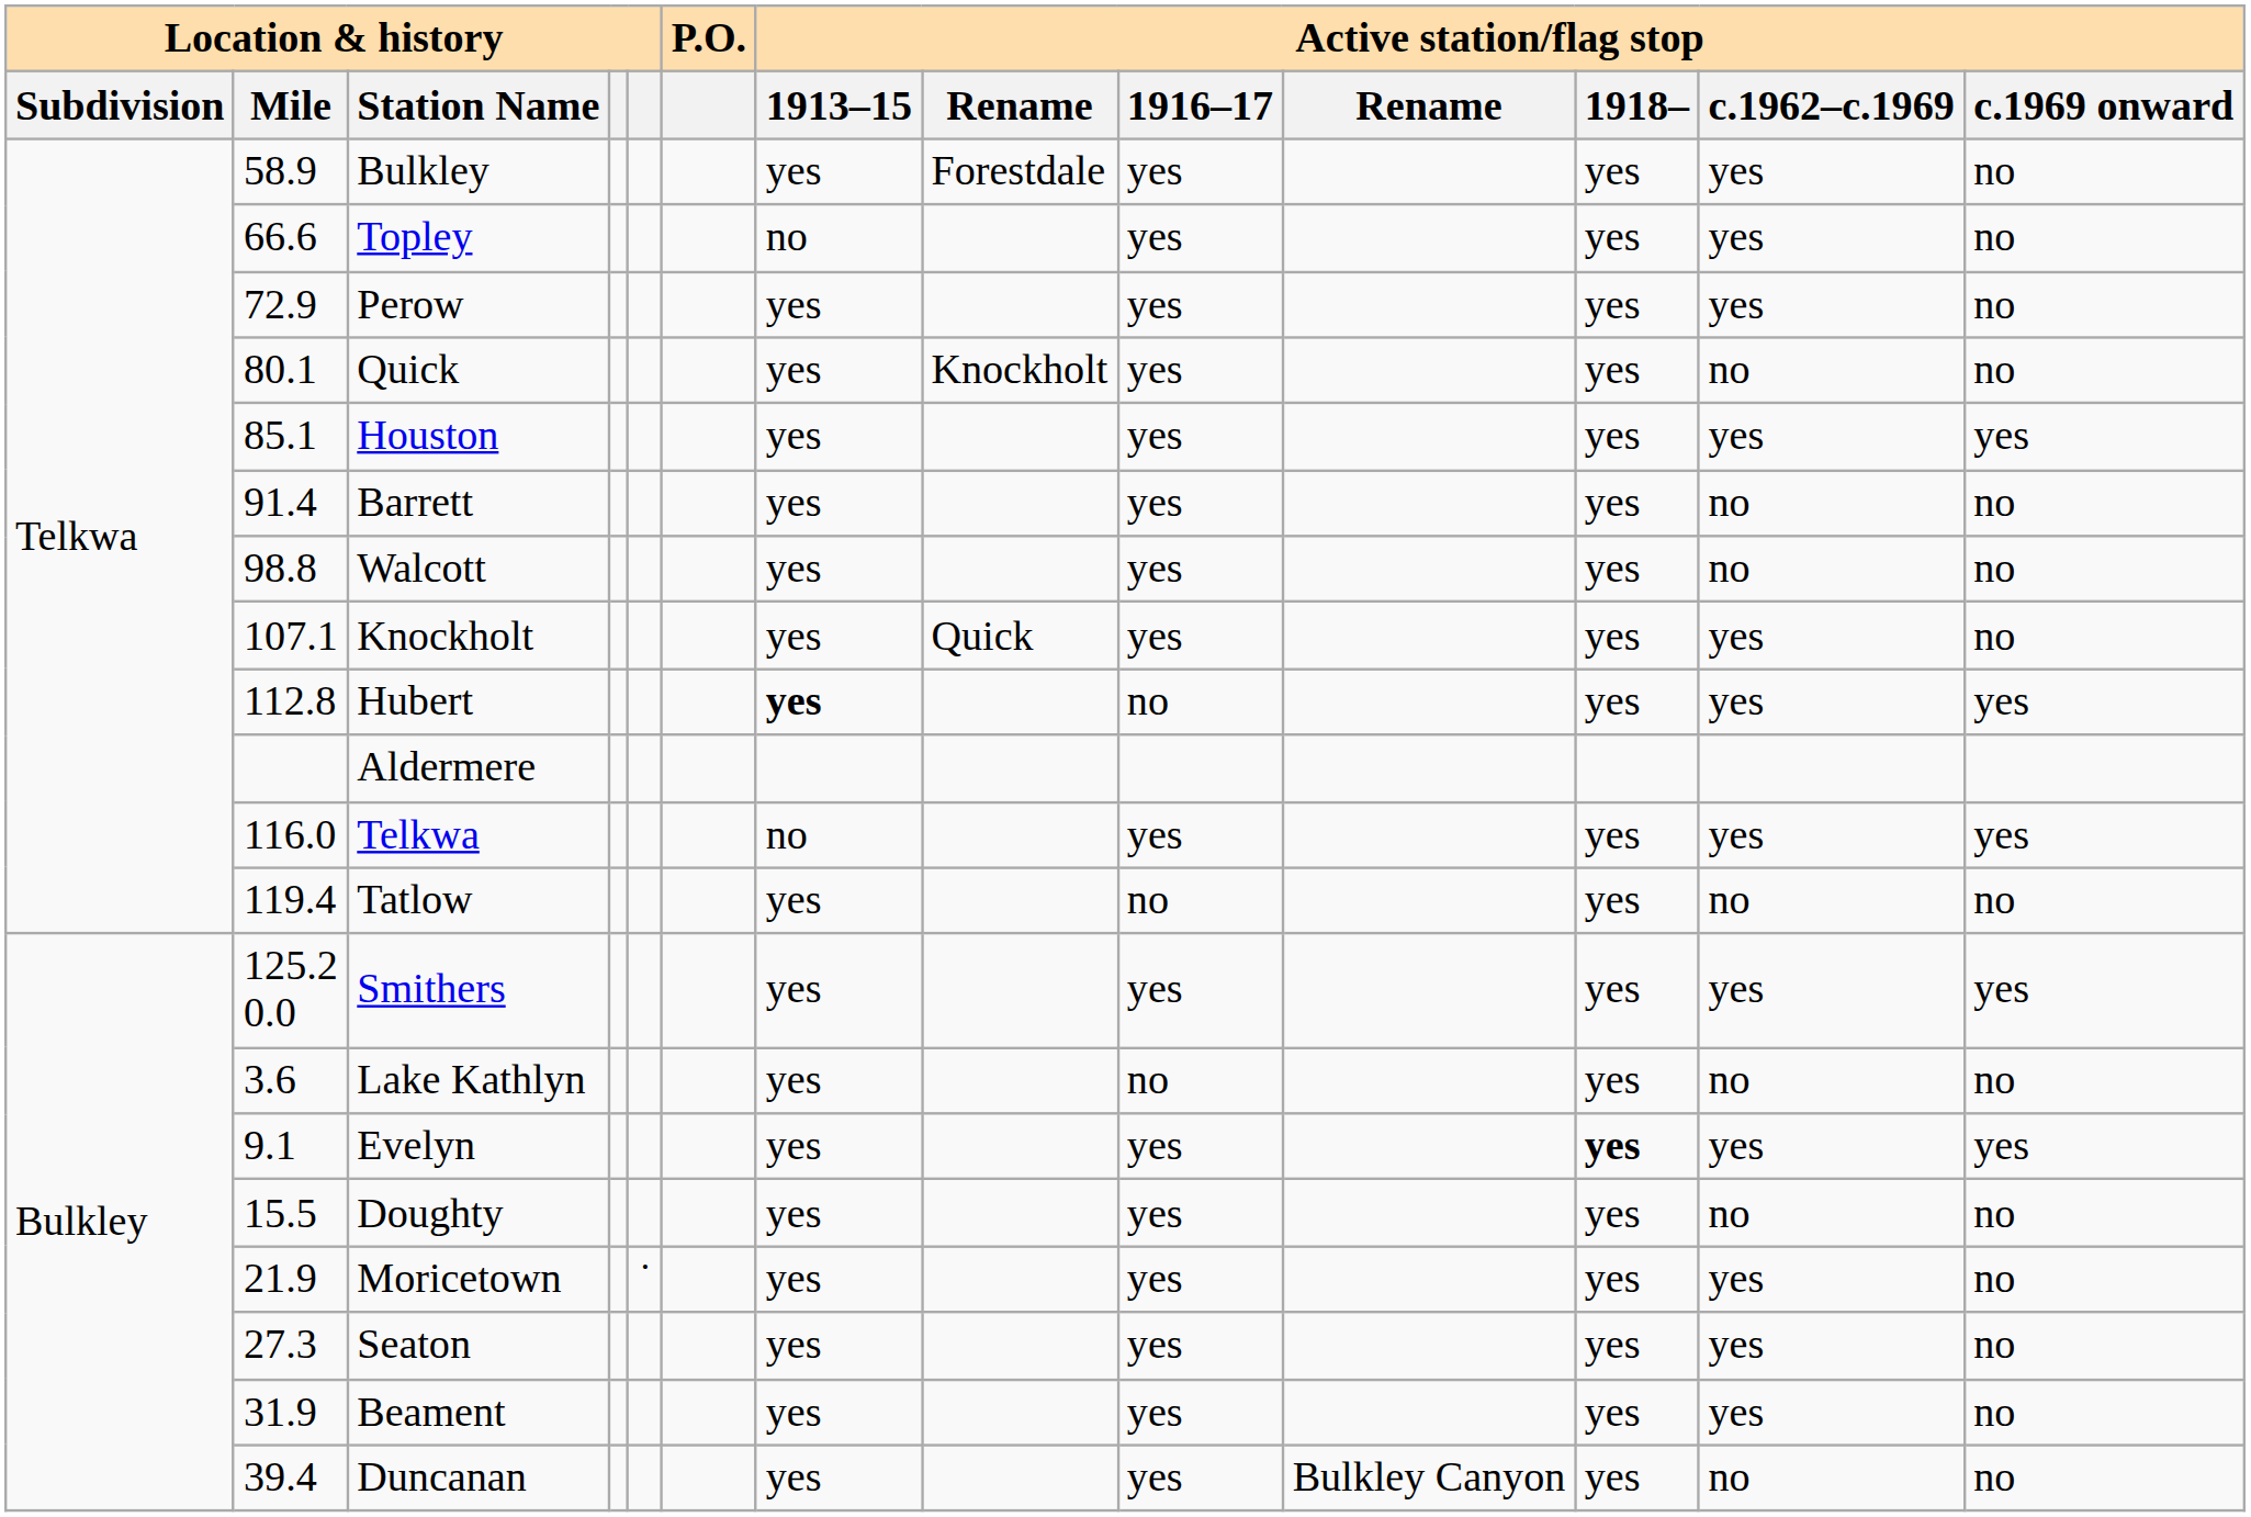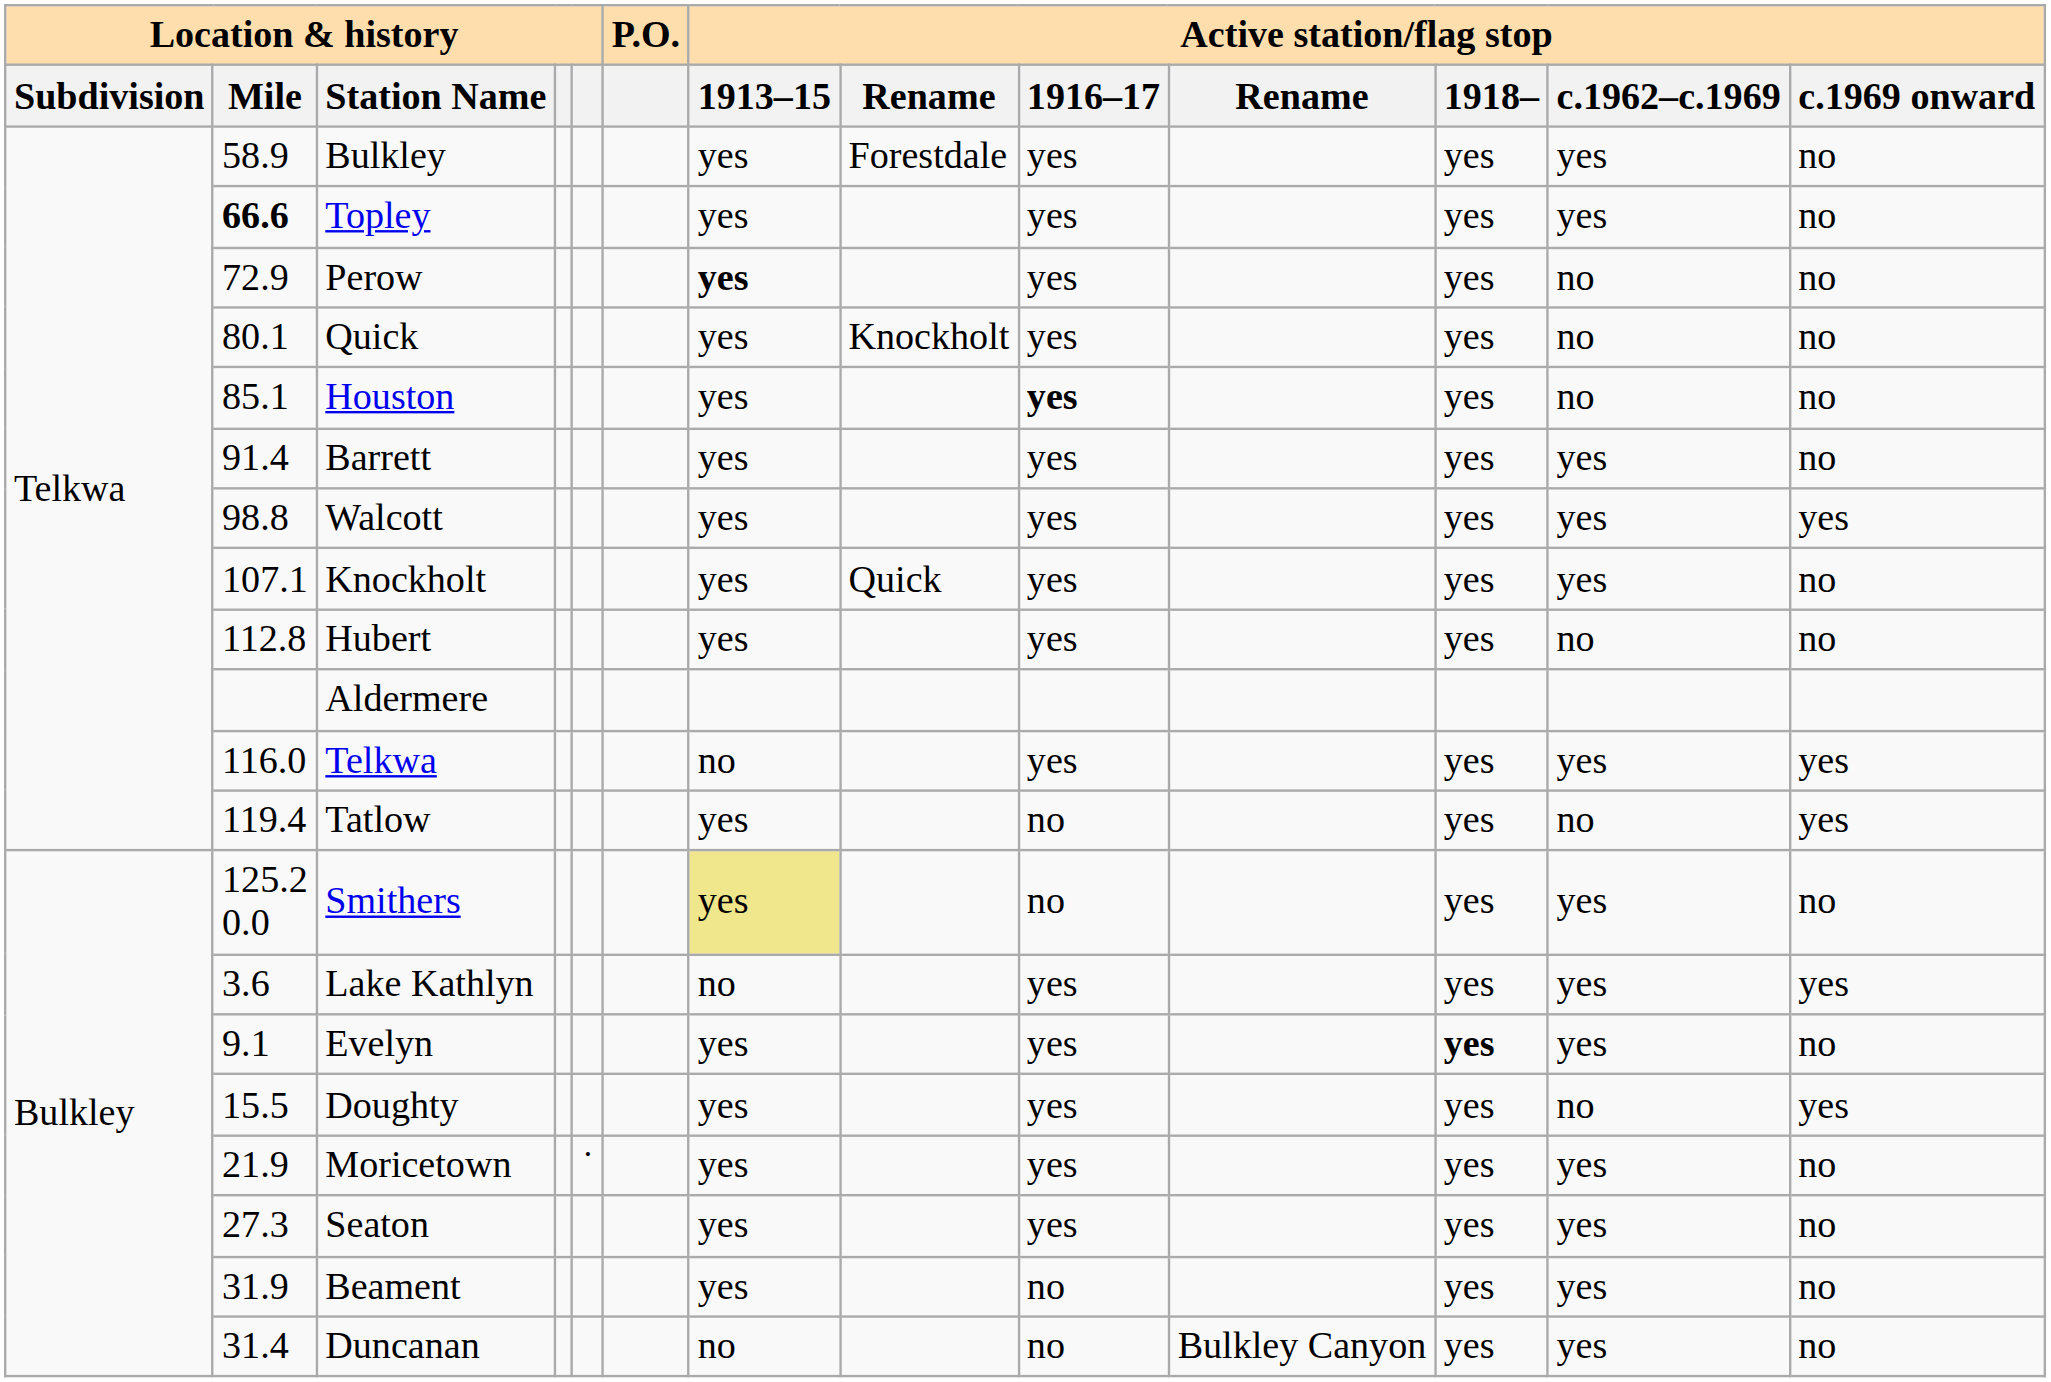Topley | Location & history / Mile: normal -> bold
Topley | Active station/flag stop / 1913–15: no -> yes
Perow | Active station/flag stop / 1913–15: normal -> bold
Perow | Active station/flag stop / c.1962–c.1969: yes -> no
Houston | Active station/flag stop / 1916–17: normal -> bold
Houston | Active station/flag stop / c.1962–c.1969: yes -> no
Houston | Active station/flag stop / c.1969 onward: yes -> no
Barrett | Active station/flag stop / c.1962–c.1969: no -> yes
Walcott | Active station/flag stop / c.1962–c.1969: no -> yes
Walcott | Active station/flag stop / c.1969 onward: no -> yes
Hubert | Active station/flag stop / 1913–15: bold -> normal
Hubert | Active station/flag stop / 1916–17: no -> yes
Hubert | Active station/flag stop / c.1962–c.1969: yes -> no
Hubert | Active station/flag stop / c.1969 onward: yes -> no
Tatlow | Active station/flag stop / c.1969 onward: no -> yes
Smithers | Active station/flag stop / 1913–15: no background -> khaki background
Smithers | Active station/flag stop / 1916–17: yes -> no
Smithers | Active station/flag stop / c.1969 onward: yes -> no
Lake Kathlyn | Active station/flag stop / 1913–15: yes -> no
Lake Kathlyn | Active station/flag stop / 1916–17: no -> yes
Lake Kathlyn | Active station/flag stop / c.1962–c.1969: no -> yes
Lake Kathlyn | Active station/flag stop / c.1969 onward: no -> yes
Evelyn | Active station/flag stop / c.1969 onward: yes -> no
Doughty | Active station/flag stop / c.1969 onward: no -> yes
Beament | Active station/flag stop / 1916–17: yes -> no
Duncanan | Location & history / Mile: 39.4 -> 31.4
Duncanan | Active station/flag stop / 1913–15: yes -> no
Duncanan | Active station/flag stop / 1916–17: yes -> no
Duncanan | Active station/flag stop / c.1962–c.1969: no -> yes
